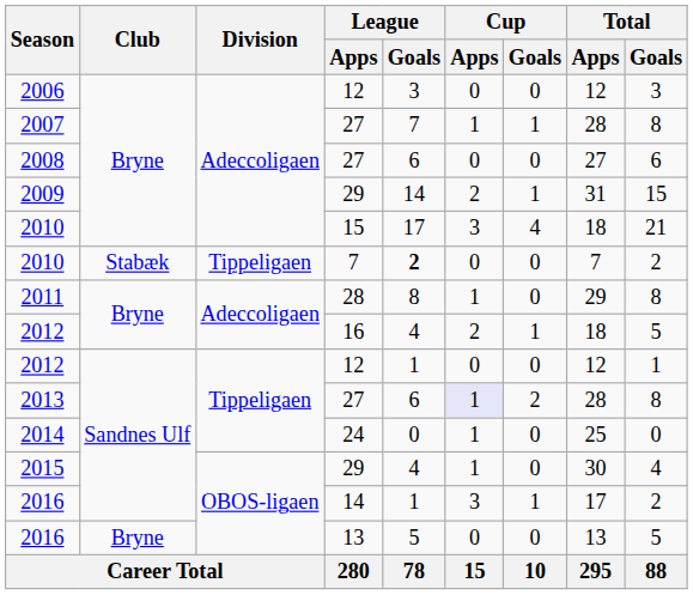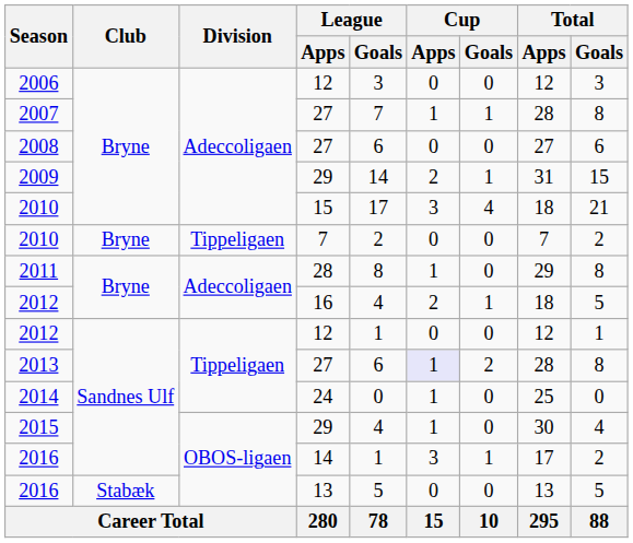2010 / 7 | Club: Stabæk -> Bryne
2010 / 7 | League / Goals: bold -> normal
2016 / 13 | Club: Bryne -> Stabæk
